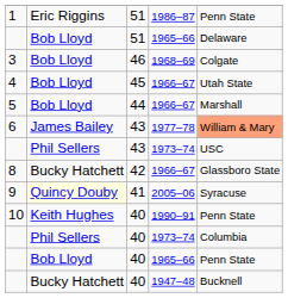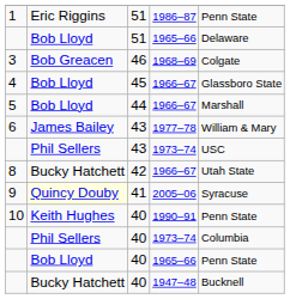3 | column 2: Bob Lloyd -> Bob Greacen
4 | column 5: Utah State -> Glassboro State
6 | column 5: lightsalmon background -> no background
8 | column 5: Glassboro State -> Utah State
